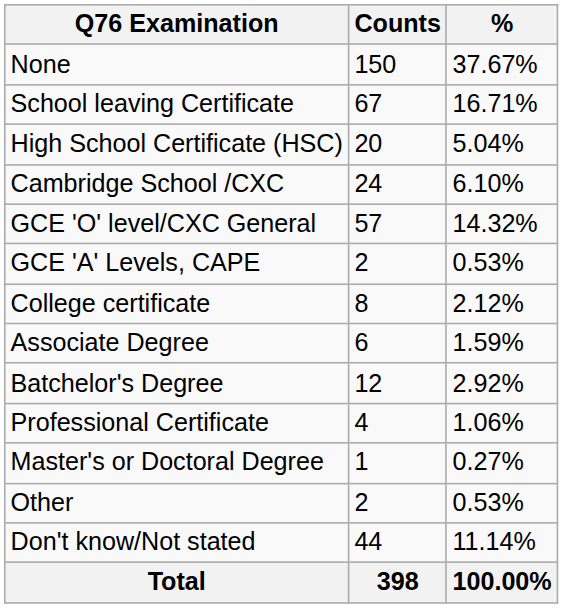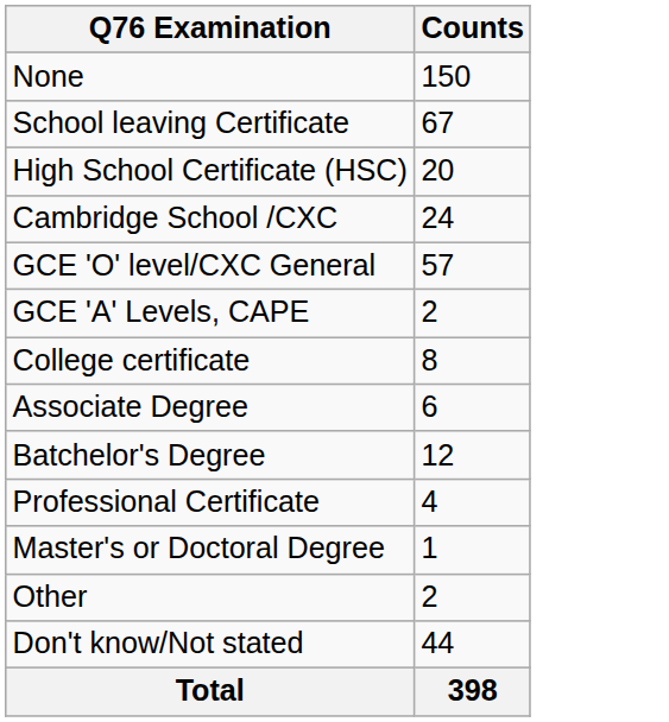- column: % | 37.67% | 16.71% | 5.04% | 6.10% | 14.32% | 0.53% | 2.12% | 1.59% | 2.92% | 1.06% | 0.27% | 0.53% | 11.14% | 100.00%
